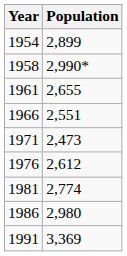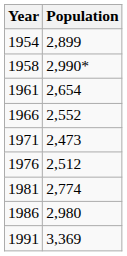1961 | Population: 2,655 -> 2,654
1966 | Population: 2,551 -> 2,552
1976 | Population: 2,612 -> 2,512
